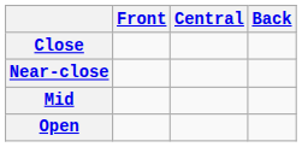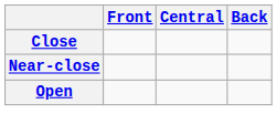- row: Mid
